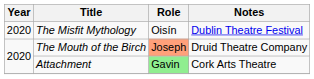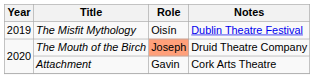The Misfit Mythology | Year: 2020 -> 2019
Attachment | Role: lightgreen background -> no background
